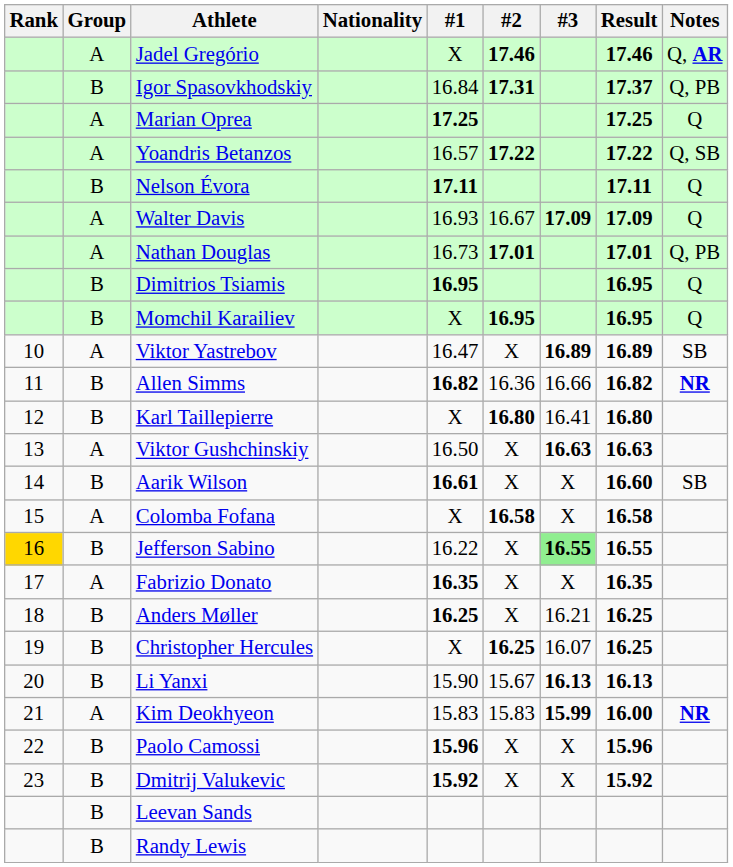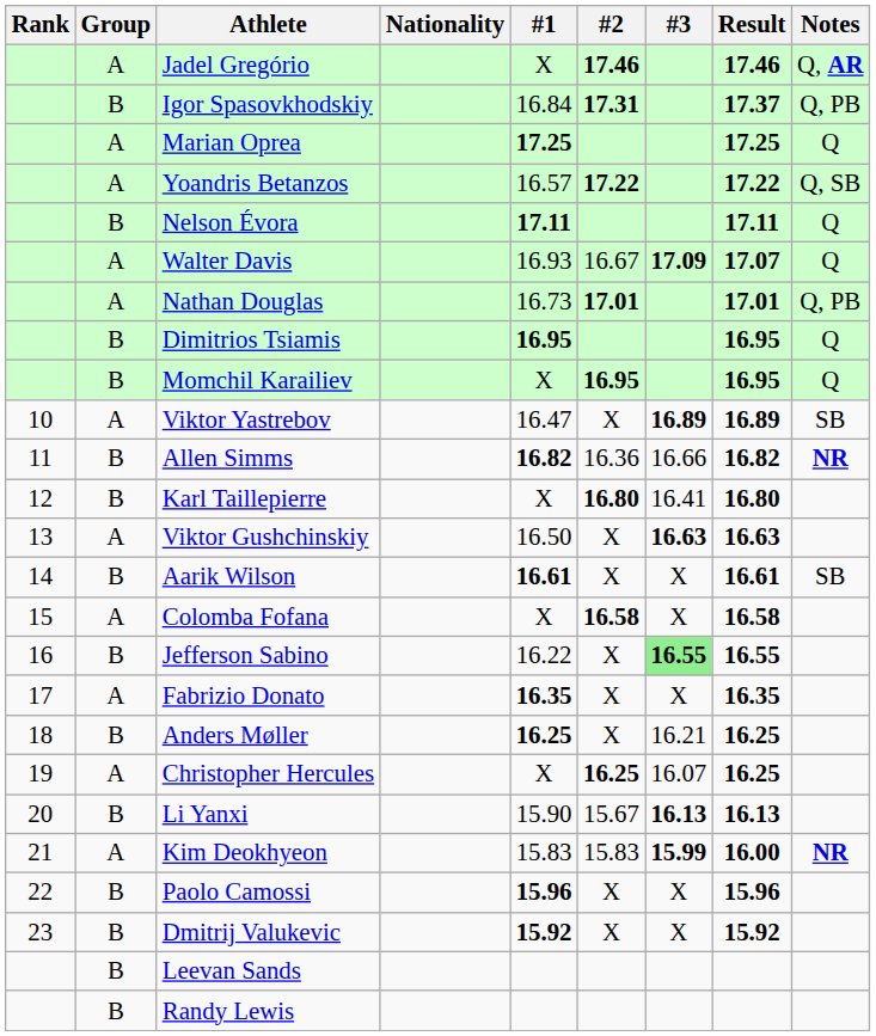Walter Davis | Result: 17.09 -> 17.07
Aarik Wilson | Result: 16.60 -> 16.61
Jefferson Sabino | Rank: gold background -> no background
Christopher Hercules | Group: B -> A
